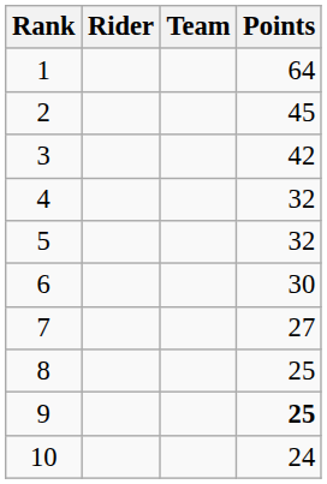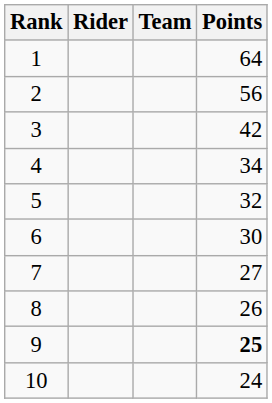2 | Points: 45 -> 56
4 | Points: 32 -> 34
8 | Points: 25 -> 26
